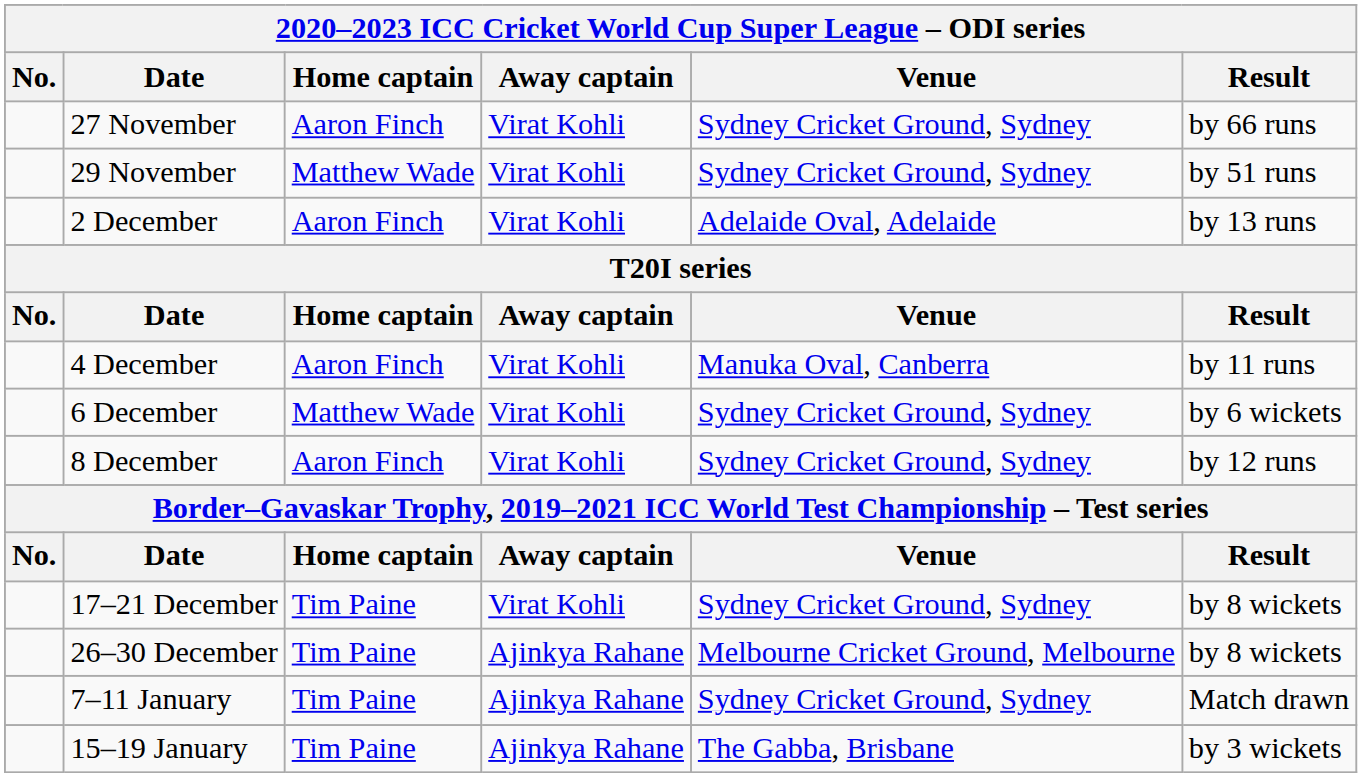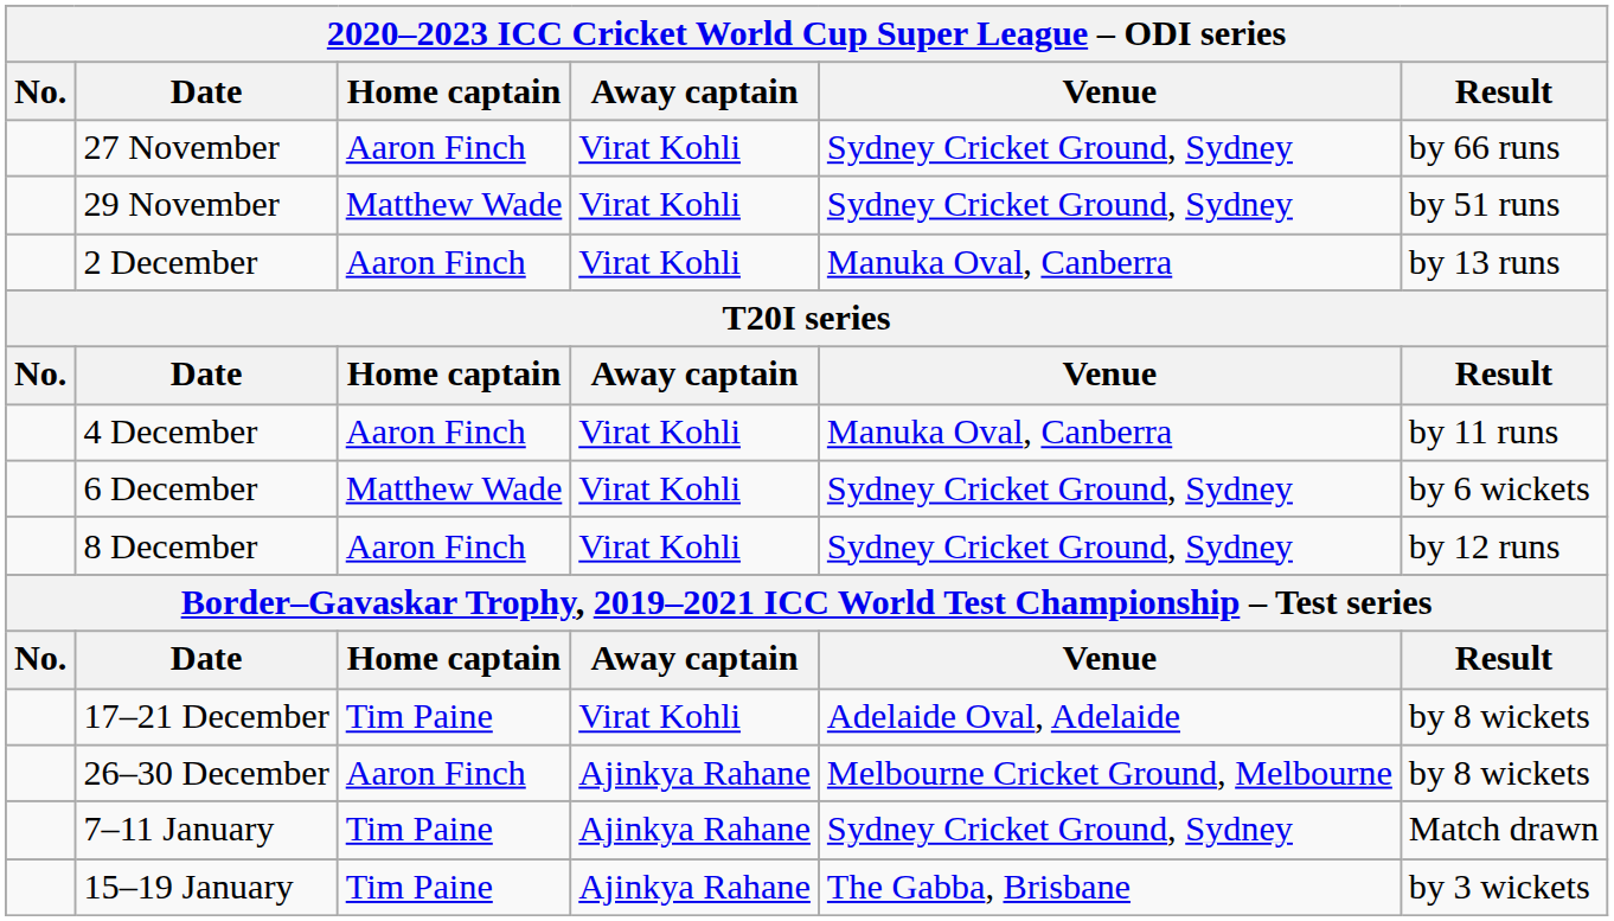2 December | Venue: Adelaide Oval, Adelaide -> Manuka Oval, Canberra
17–21 December | Venue: Sydney Cricket Ground, Sydney -> Adelaide Oval, Adelaide
26–30 December | Home captain: Tim Paine -> Aaron Finch
